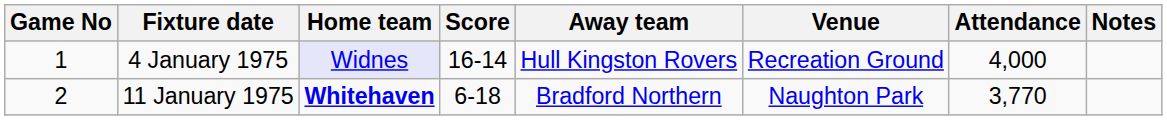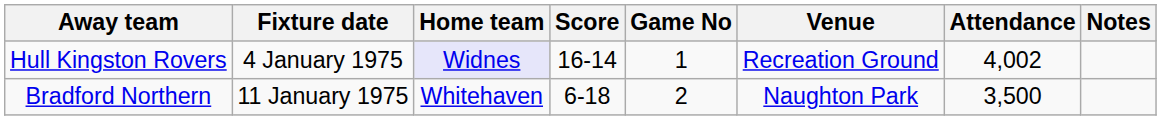columns swapped: Game No <-> Away team
4 January 1975 | Attendance: 4,000 -> 4,002
11 January 1975 | Home team: bold -> normal
11 January 1975 | Attendance: 3,770 -> 3,500
